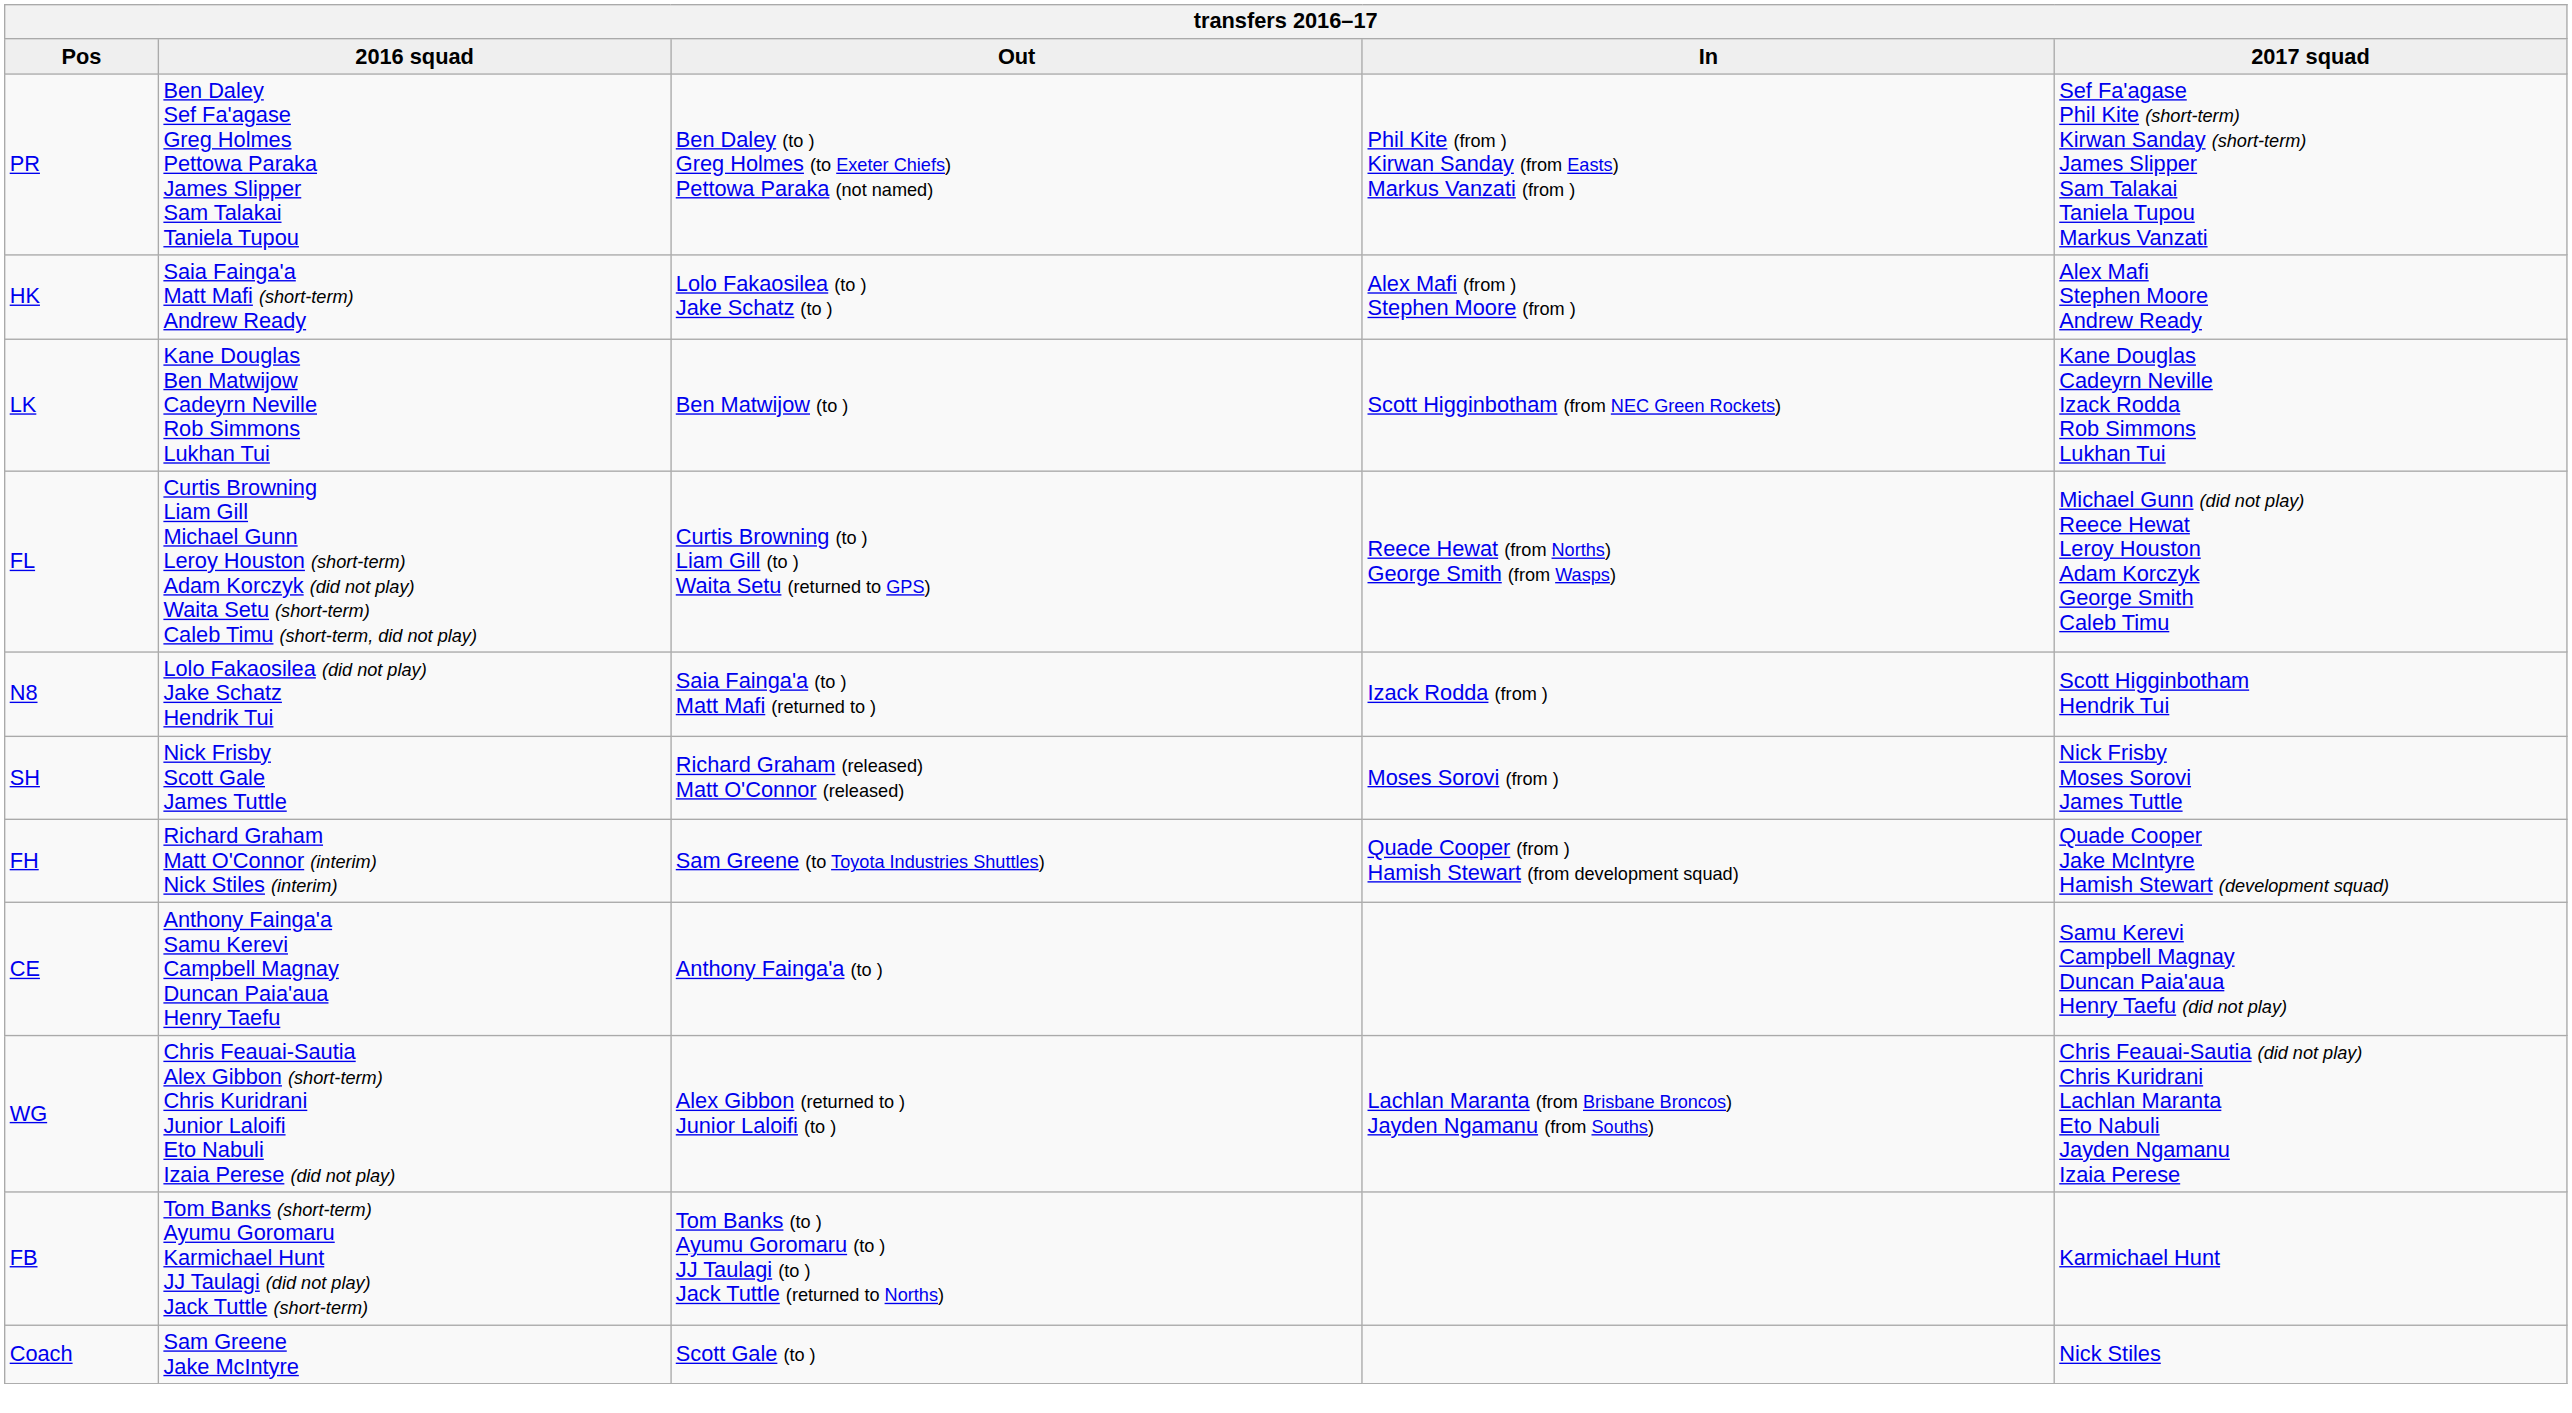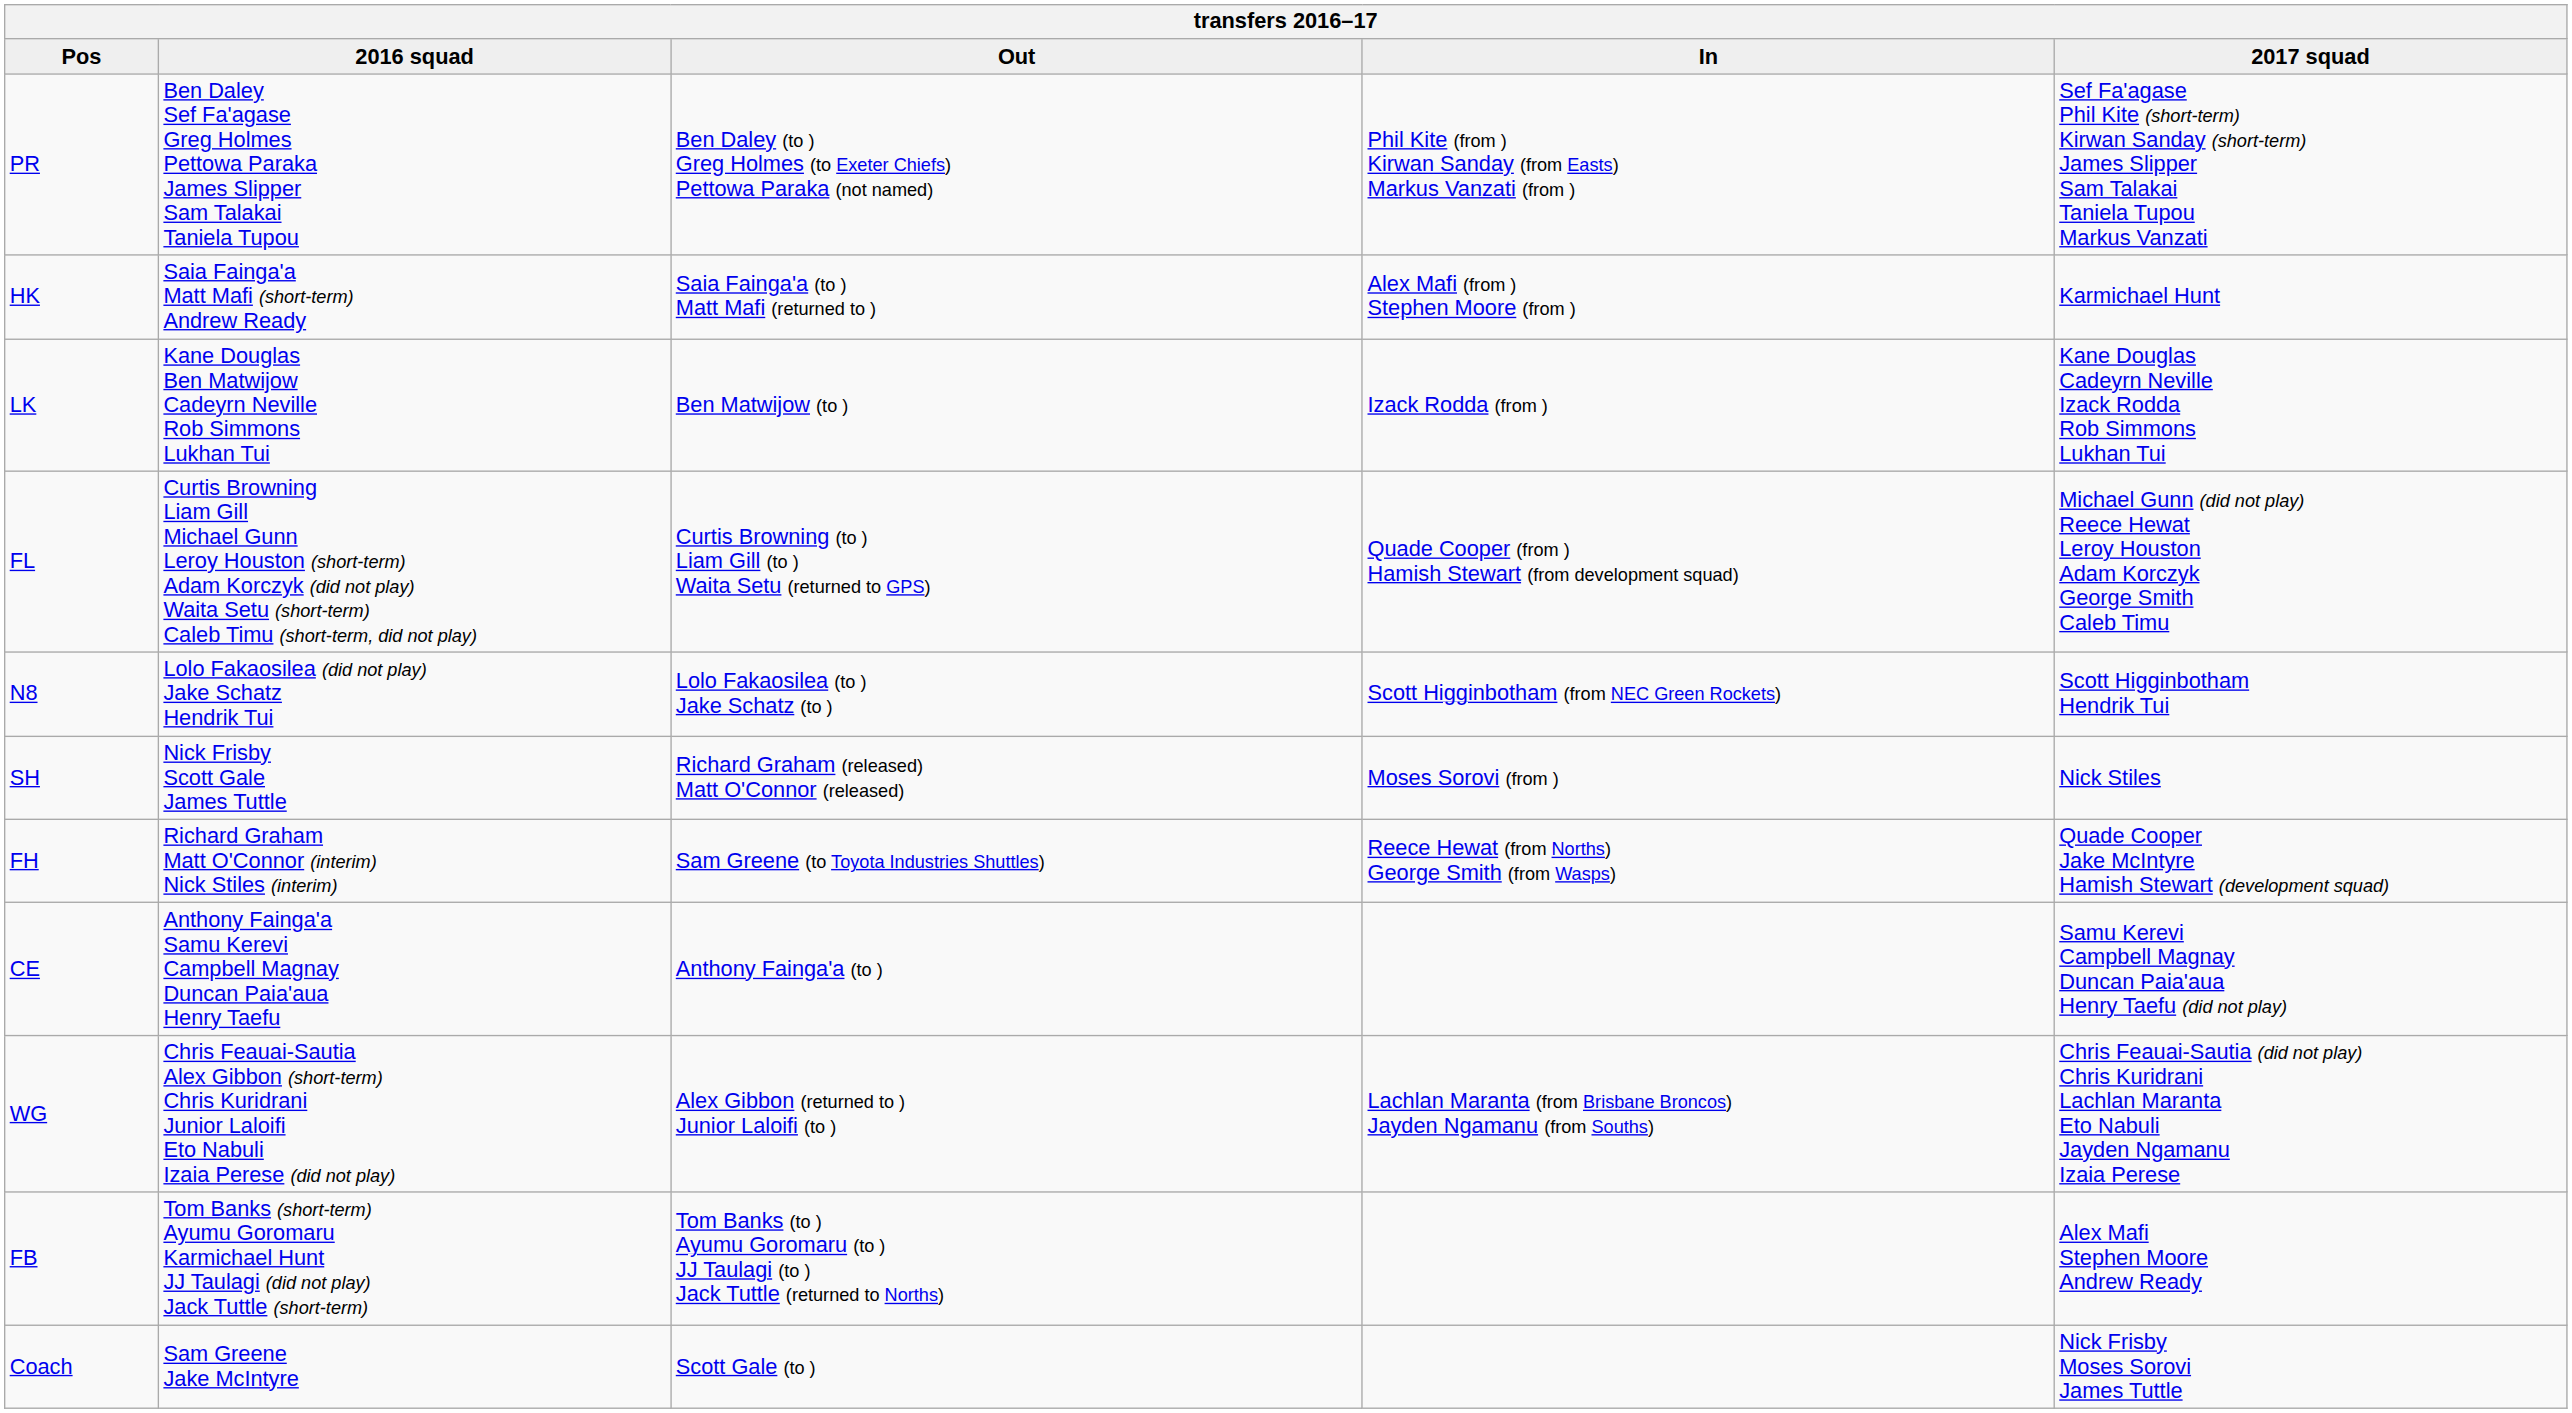HK | Out: Lolo Fakaosilea (to ) Jake Schatz (to ) -> Saia Fainga'a (to ) Matt Mafi (returned to )
HK | 2017 squad: Alex Mafi Stephen Moore Andrew Ready -> Karmichael Hunt
LK | In: Scott Higginbotham (from NEC Green Rockets) -> Izack Rodda (from )
FL | In: Reece Hewat (from Norths) George Smith (from Wasps) -> Quade Cooper (from ) Hamish Stewart (from development squad)
N8 | Out: Saia Fainga'a (to ) Matt Mafi (returned to ) -> Lolo Fakaosilea (to ) Jake Schatz (to )
N8 | In: Izack Rodda (from ) -> Scott Higginbotham (from NEC Green Rockets)
SH | 2017 squad: Nick Frisby Moses Sorovi James Tuttle -> Nick Stiles
FH | In: Quade Cooper (from ) Hamish Stewart (from development squad) -> Reece Hewat (from Norths) George Smith (from Wasps)
FB | 2017 squad: Karmichael Hunt -> Alex Mafi Stephen Moore Andrew Ready
Coach | 2017 squad: Nick Stiles -> Nick Frisby Moses Sorovi James Tuttle
